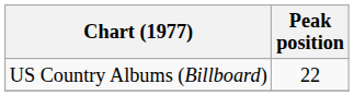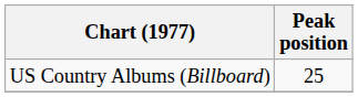US Country Albums (Billboard) | Peak position: 22 -> 25
